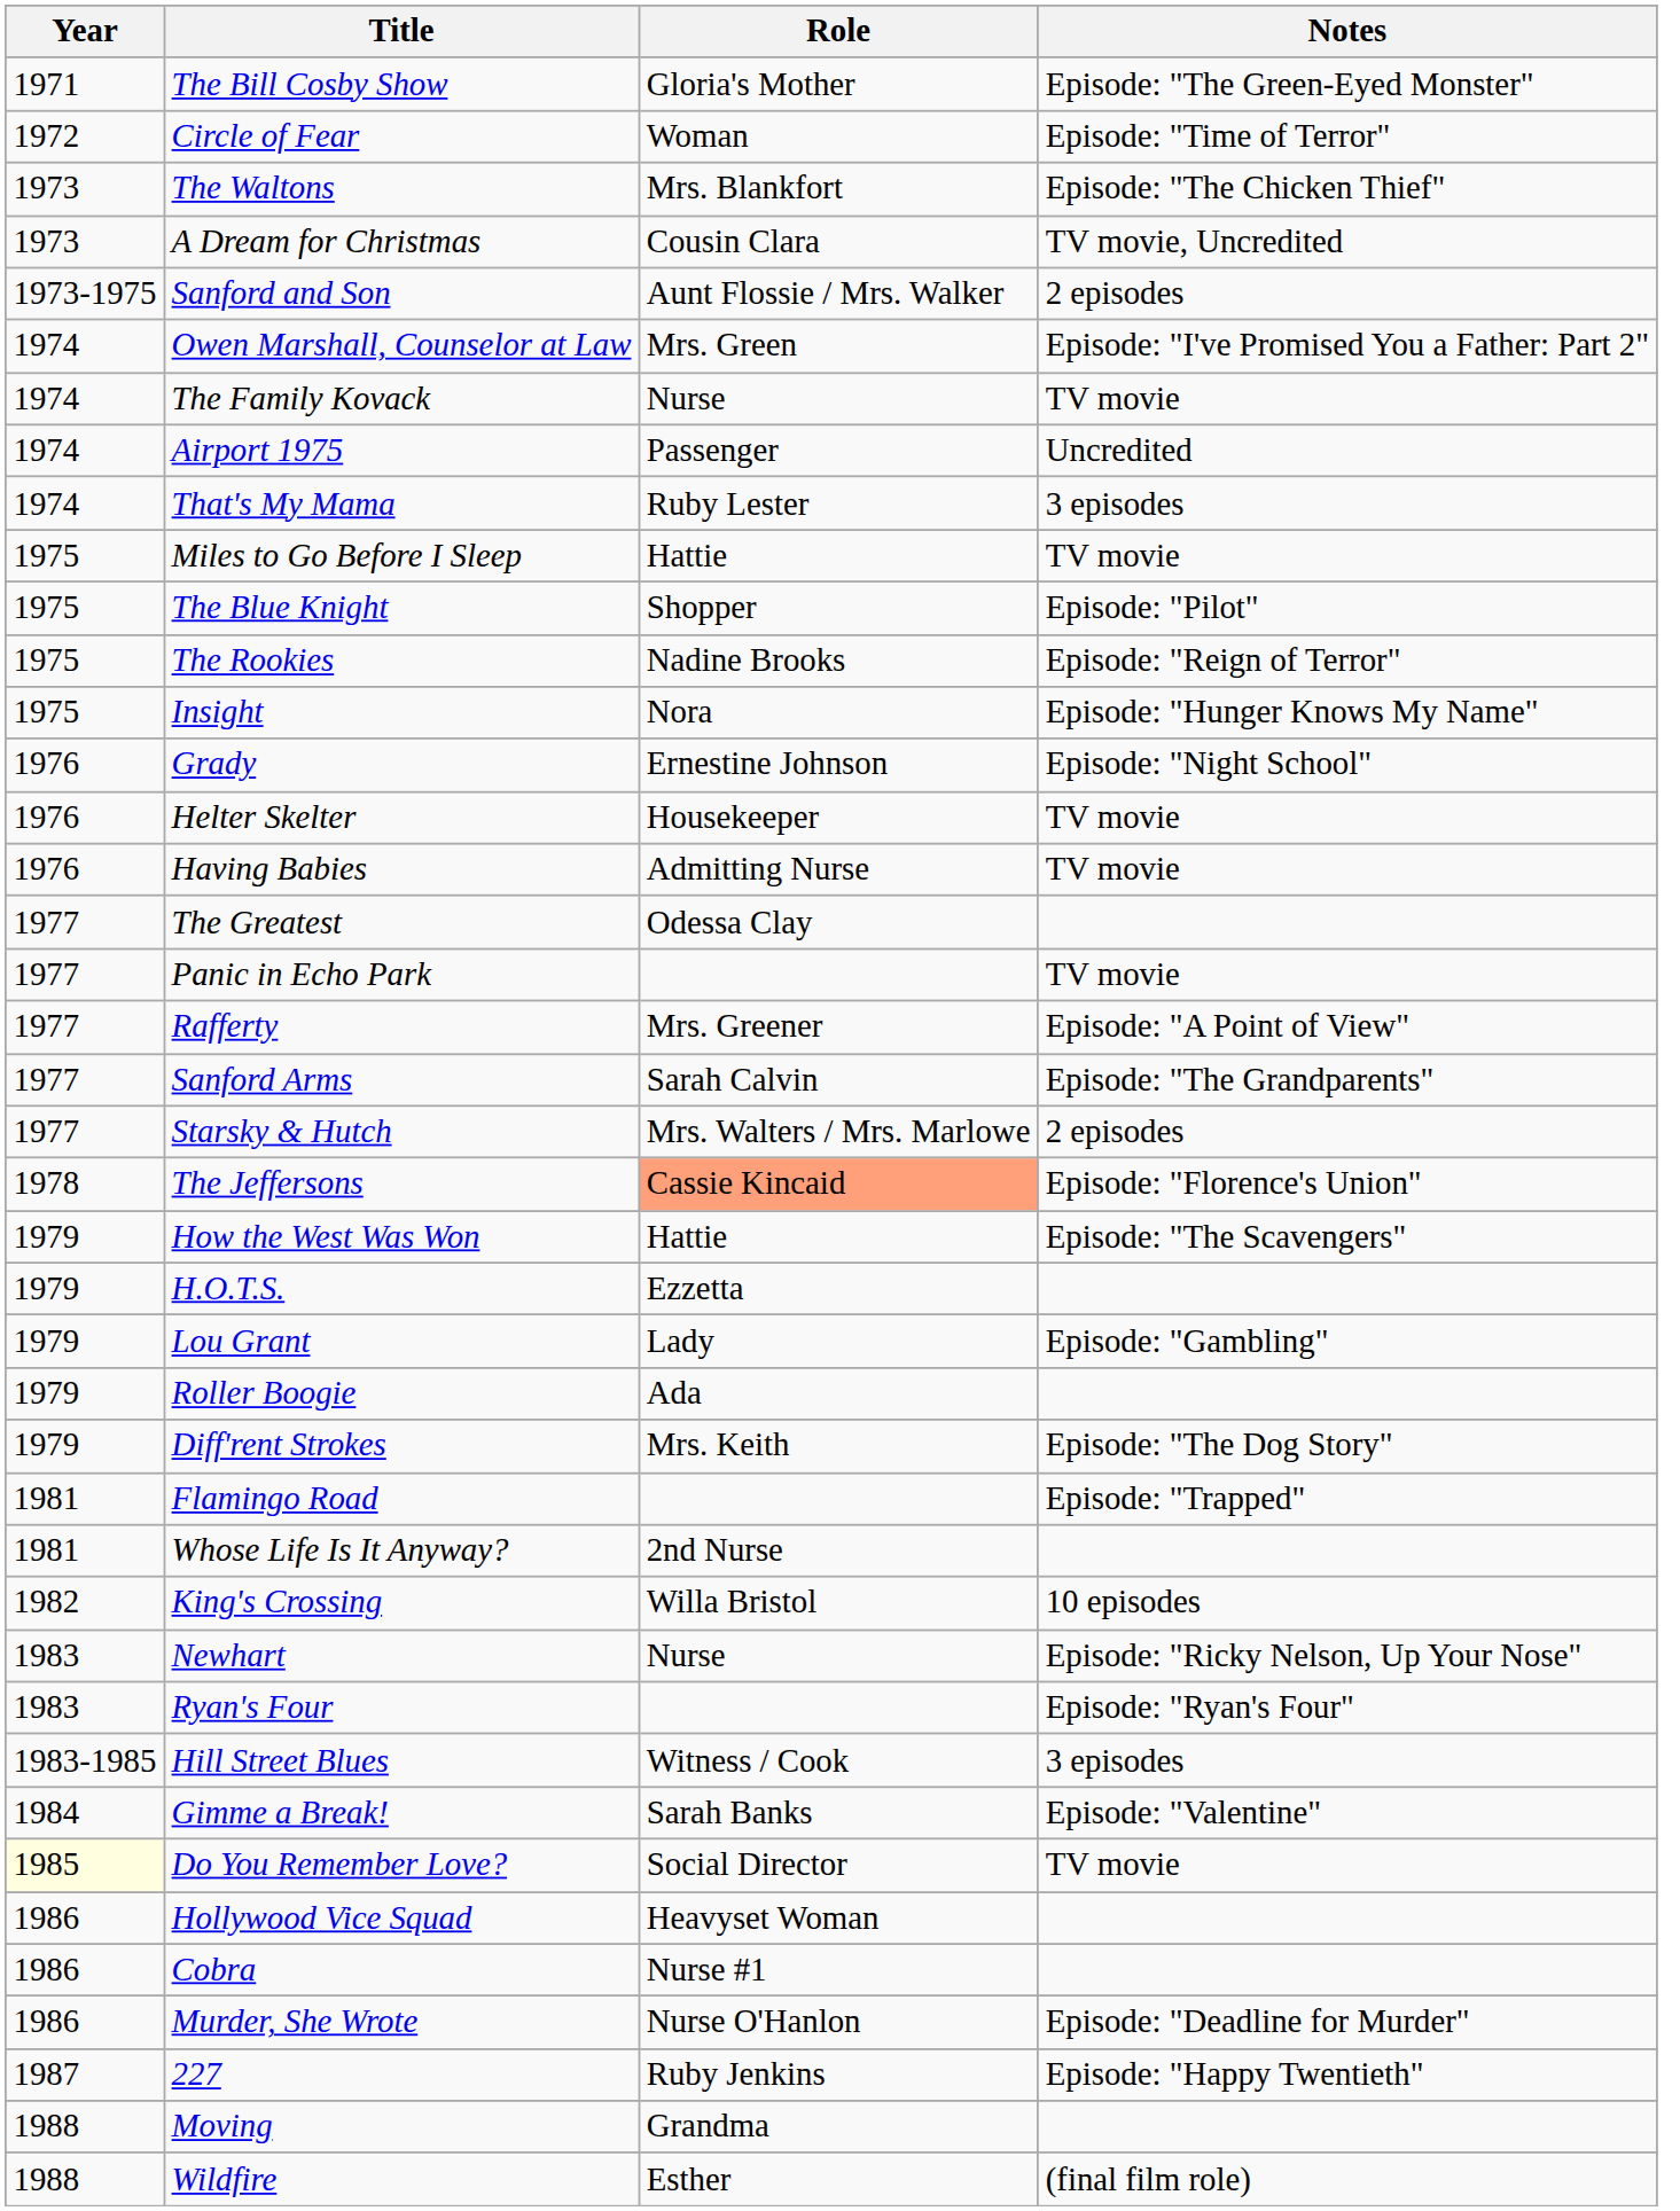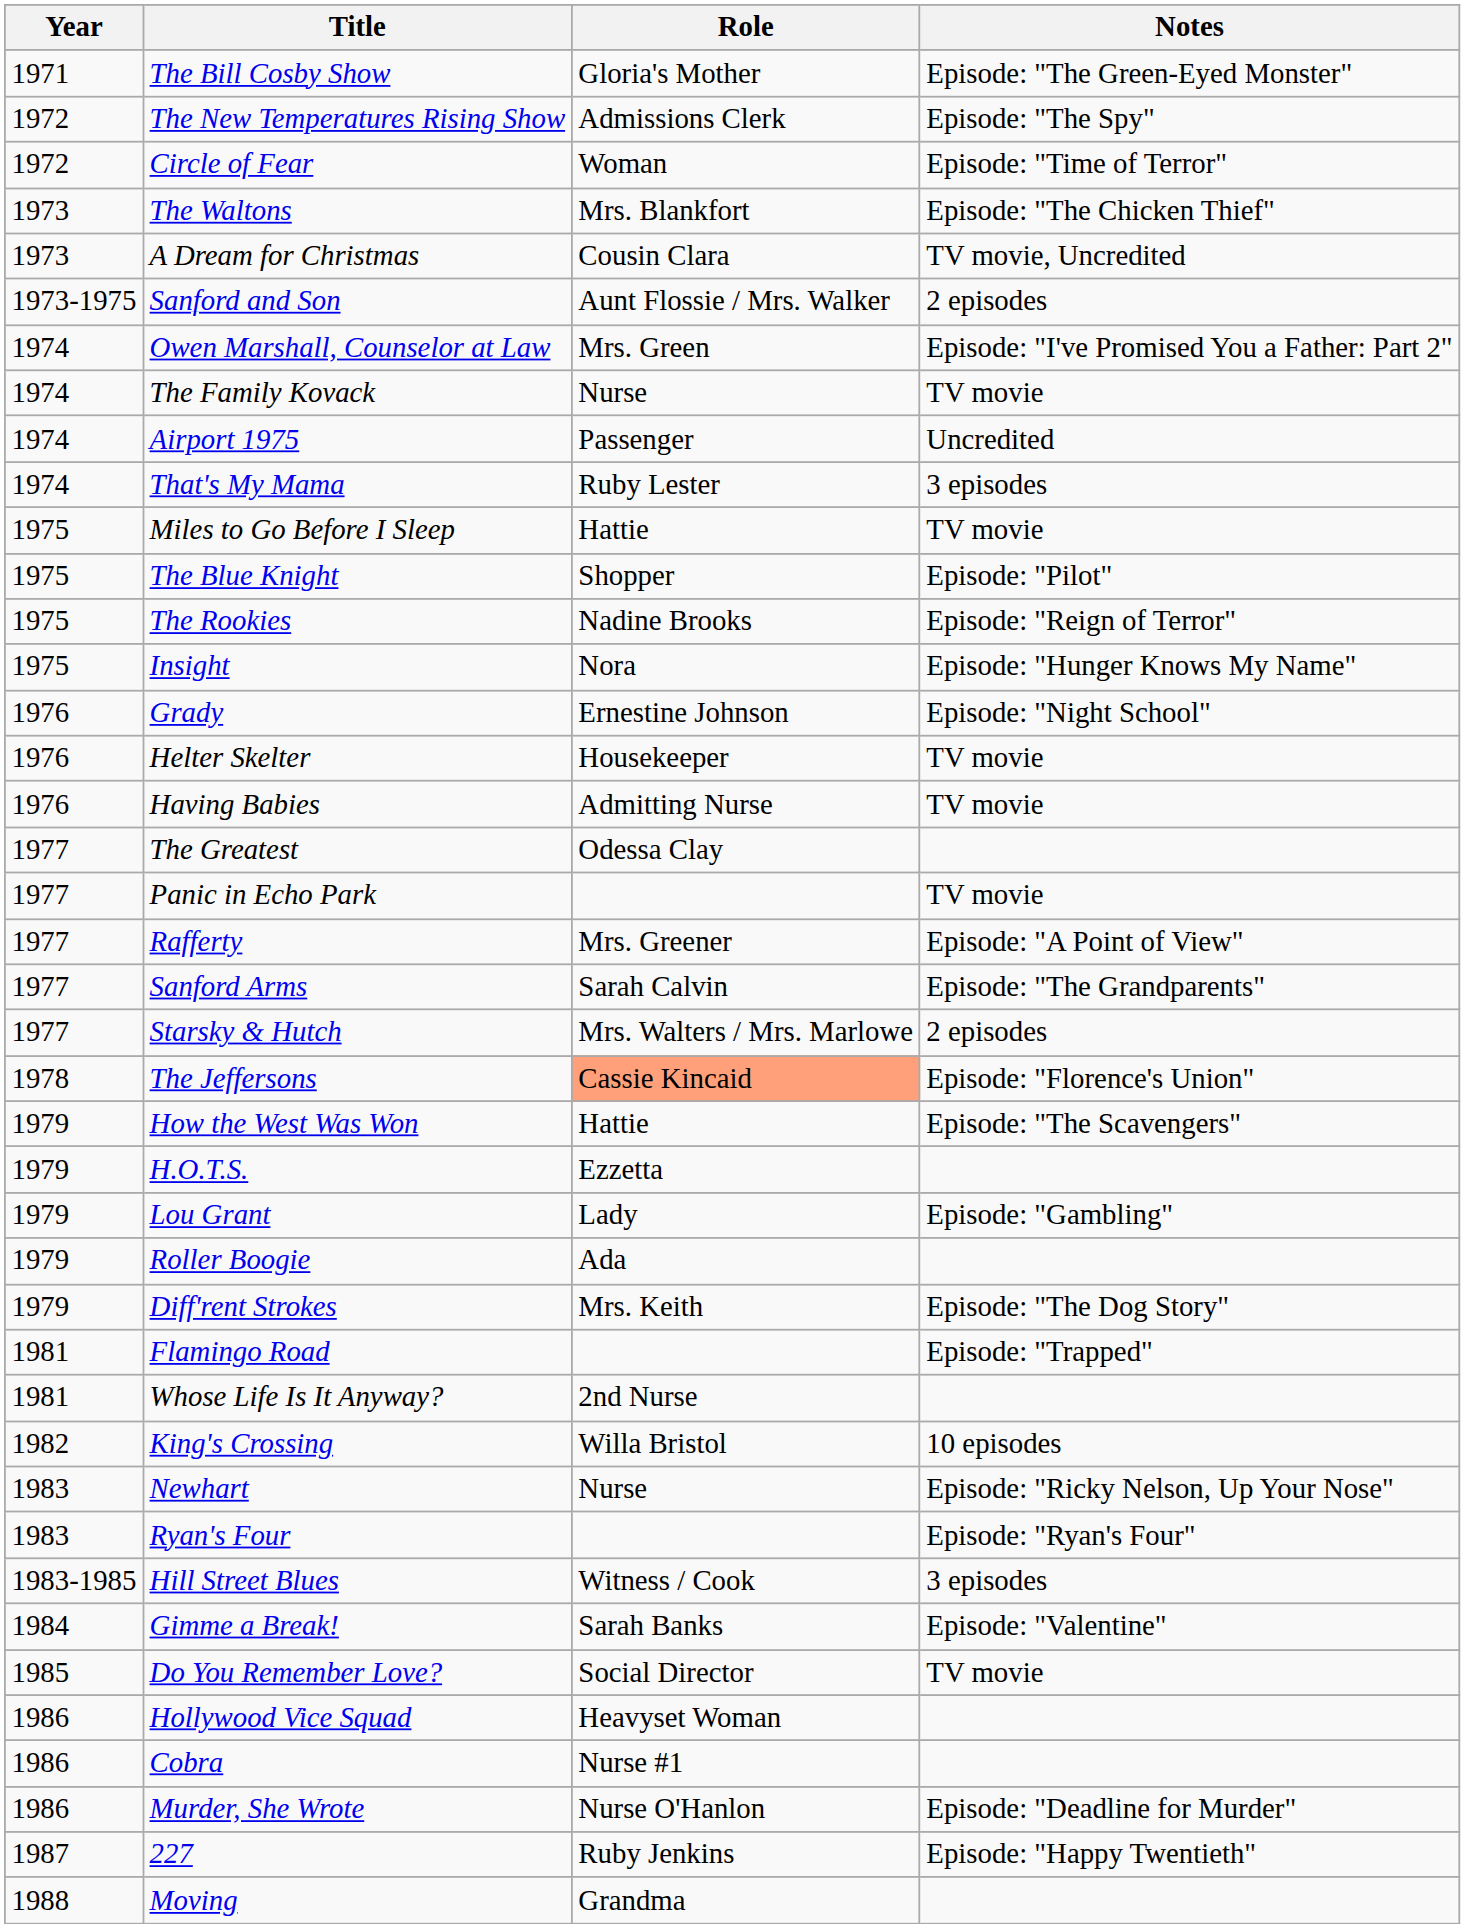+ row: 1972 | The New Temperatures Rising Show | Admissions Clerk | Episode: "The Spy"
Do You Remember Love? | Year: lightyellow background -> no background
- row: 1988 | Wildfire | Esther | (final film role)
